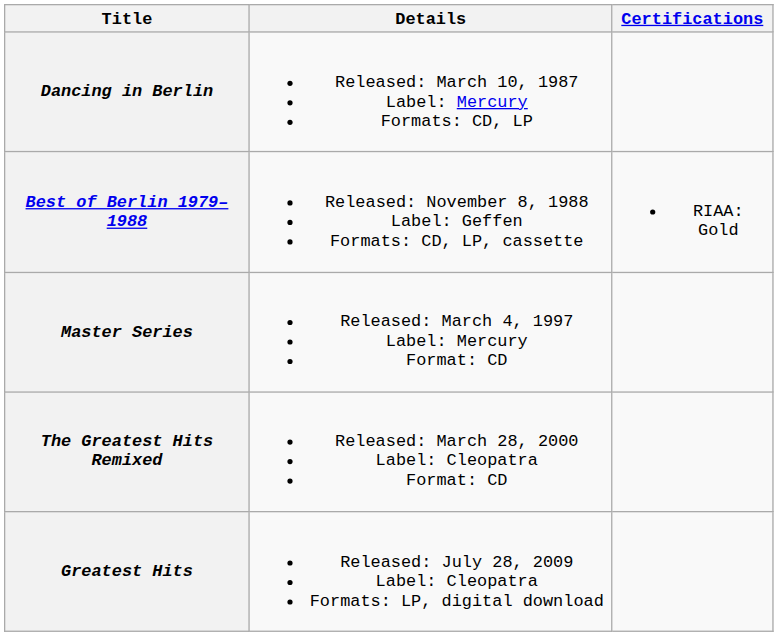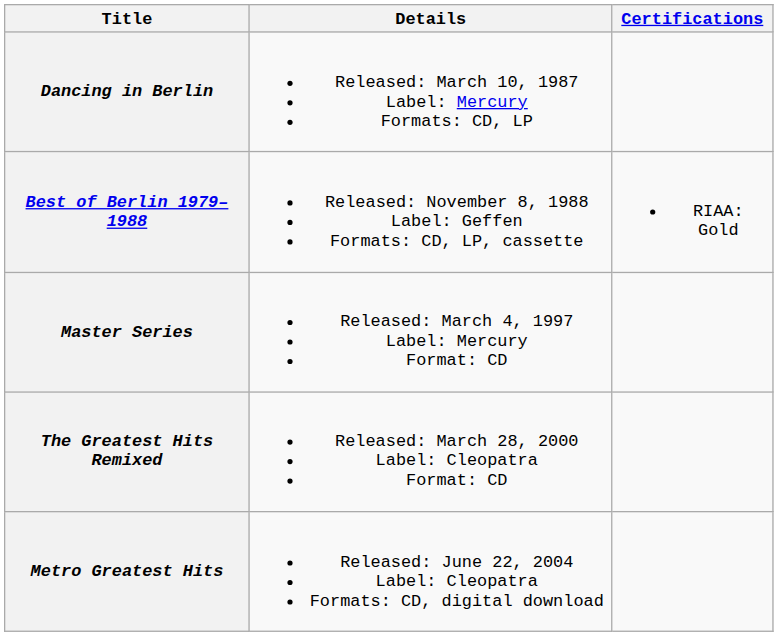+ row: Metro Greatest Hits | Released: June 22, 2004 Label: Cleopatra Formats: CD, digital download
- row: Greatest Hits | Released: July 28, 2009 Label: Cleopatra Formats: LP, digital download
